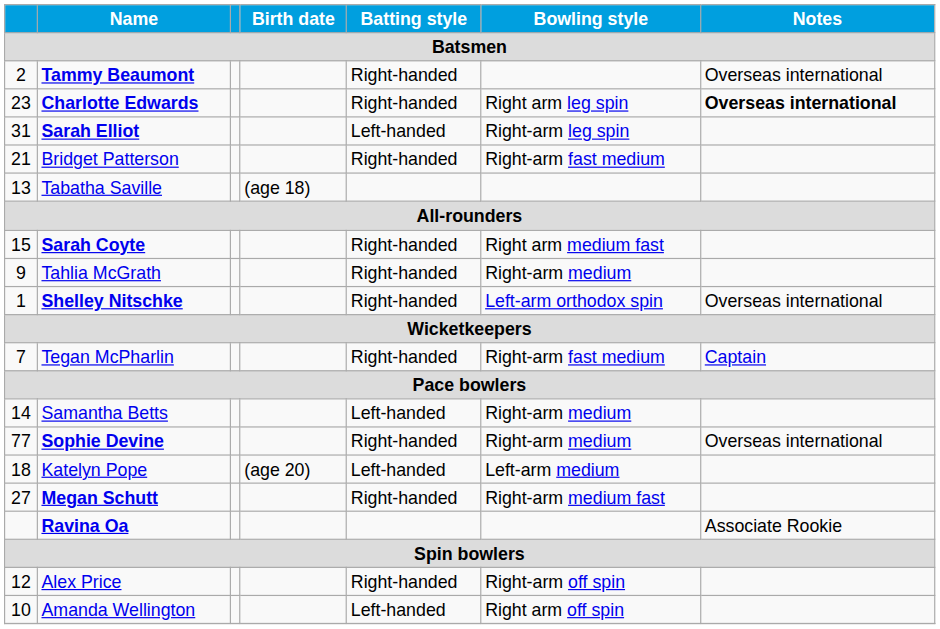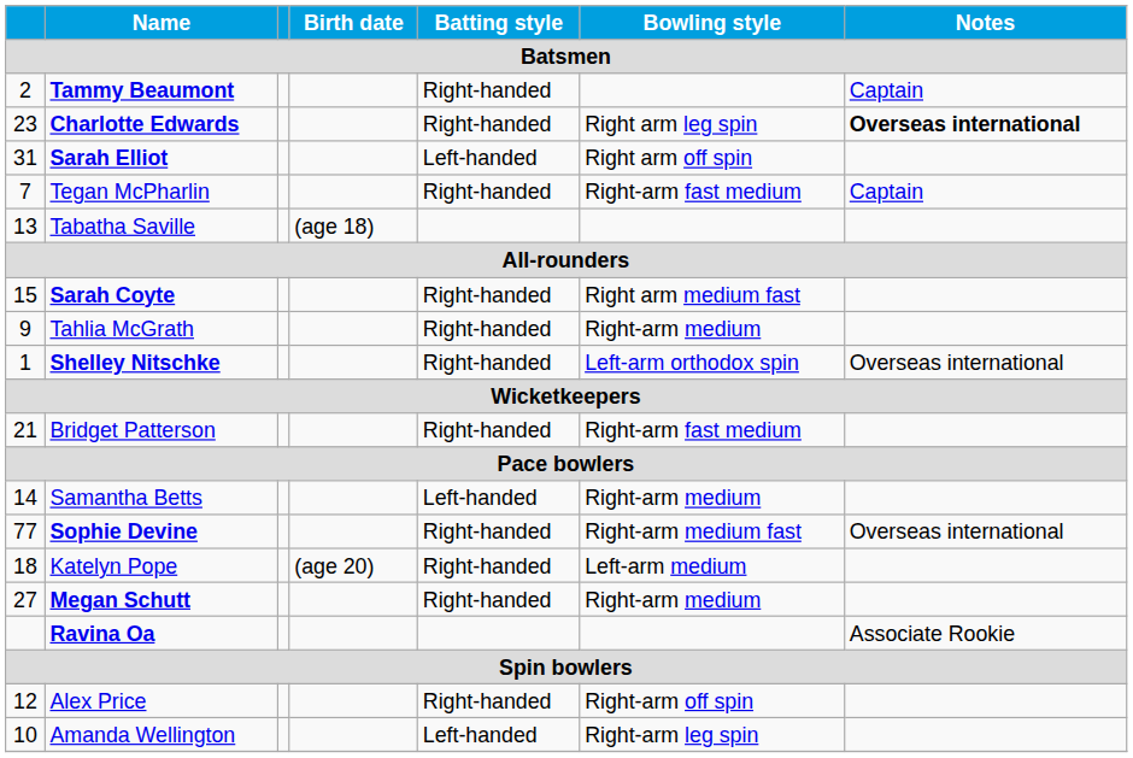Tammy Beaumont | Notes: Overseas international -> Captain
Sarah Elliot | Bowling style: Right-arm leg spin -> Right arm off spin
rows swapped: Bridget Patterson <-> Tegan McPharlin
Sophie Devine | Bowling style: Right-arm medium -> Right-arm medium fast
Katelyn Pope | Batting style: Left-handed -> Right-handed
Megan Schutt | Bowling style: Right-arm medium fast -> Right-arm medium
Amanda Wellington | Bowling style: Right arm off spin -> Right-arm leg spin
